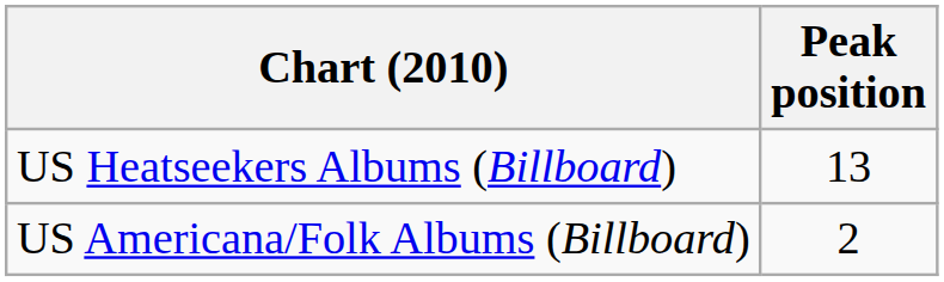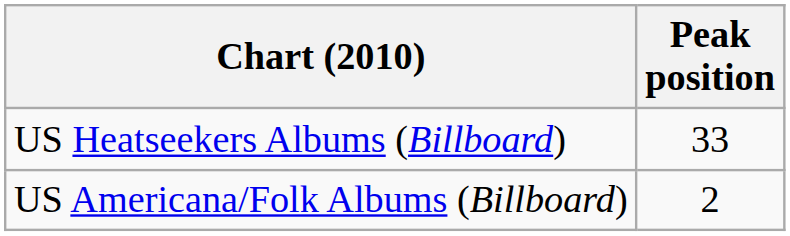US Heatseekers Albums (Billboard) | Peak position: 13 -> 33
